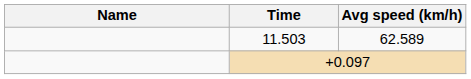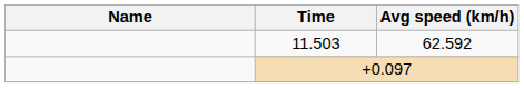11.503 | Avg speed (km/h): 62.589 -> 62.592
